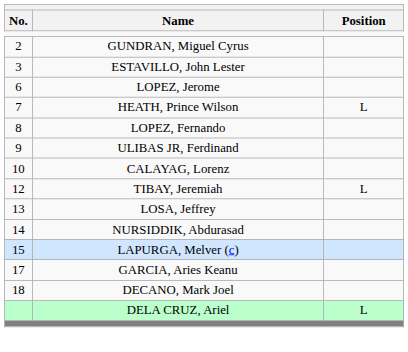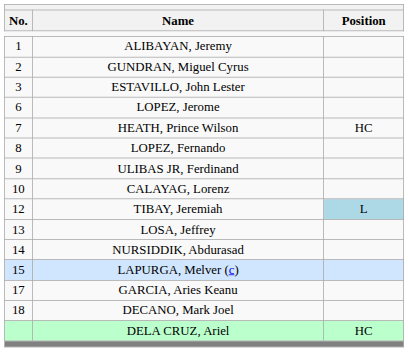+ row: 1 | ALIBAYAN, Jeremy
HEATH, Prince Wilson | Position: L -> HC
TIBAY, Jeremiah | Position: no background -> lightblue background
DELA CRUZ, Ariel | Position: L -> HC
